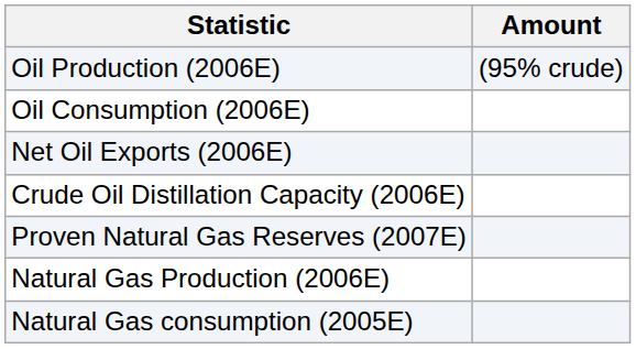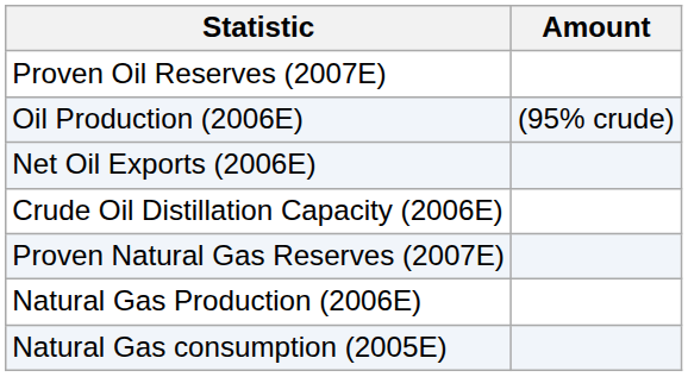+ row: Proven Oil Reserves (2007E)
- row: Oil Consumption (2006E)
